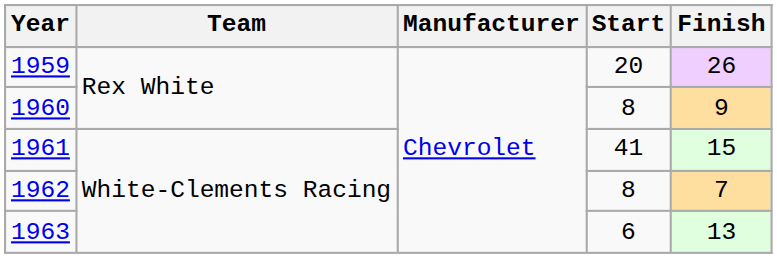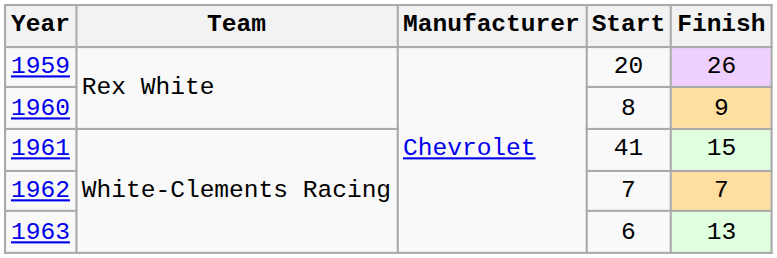1962 | Start: 8 -> 7
